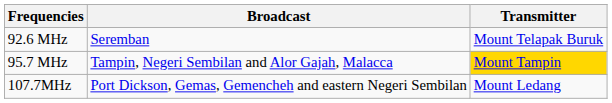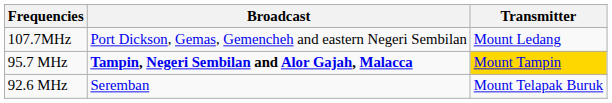rows swapped: 92.6 MHz <-> 107.7MHz
95.7 MHz | Broadcast: normal -> bold
